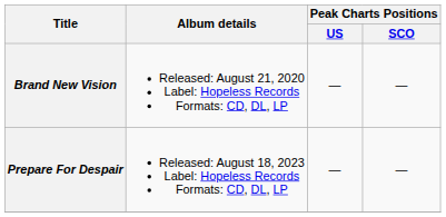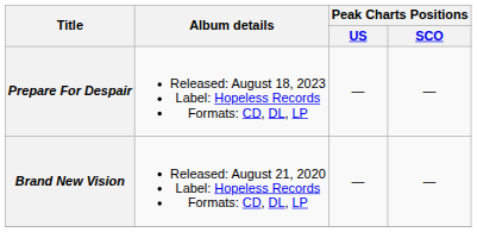rows swapped: Brand New Vision <-> Prepare For Despair
